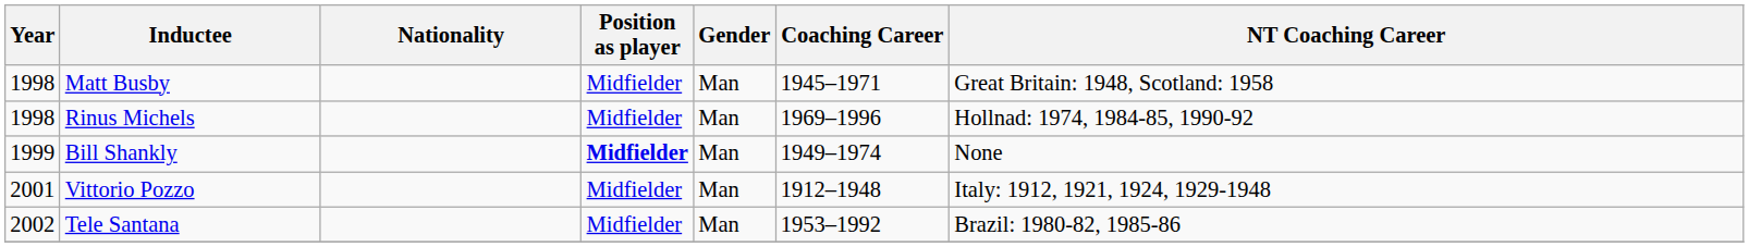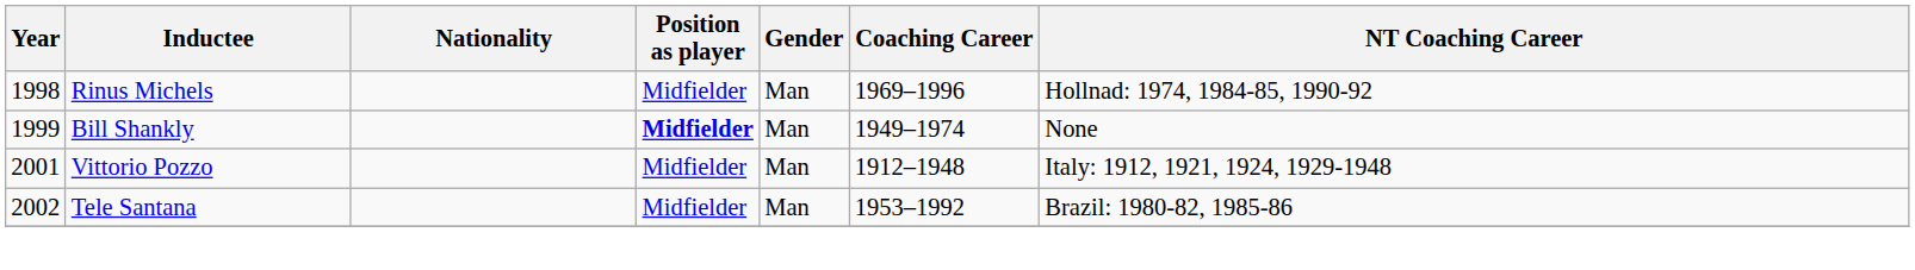- row: 1998 | Matt Busby | Midfielder | Man | 1945–1971 | Great Britain: 1948, Scotland: 1958
